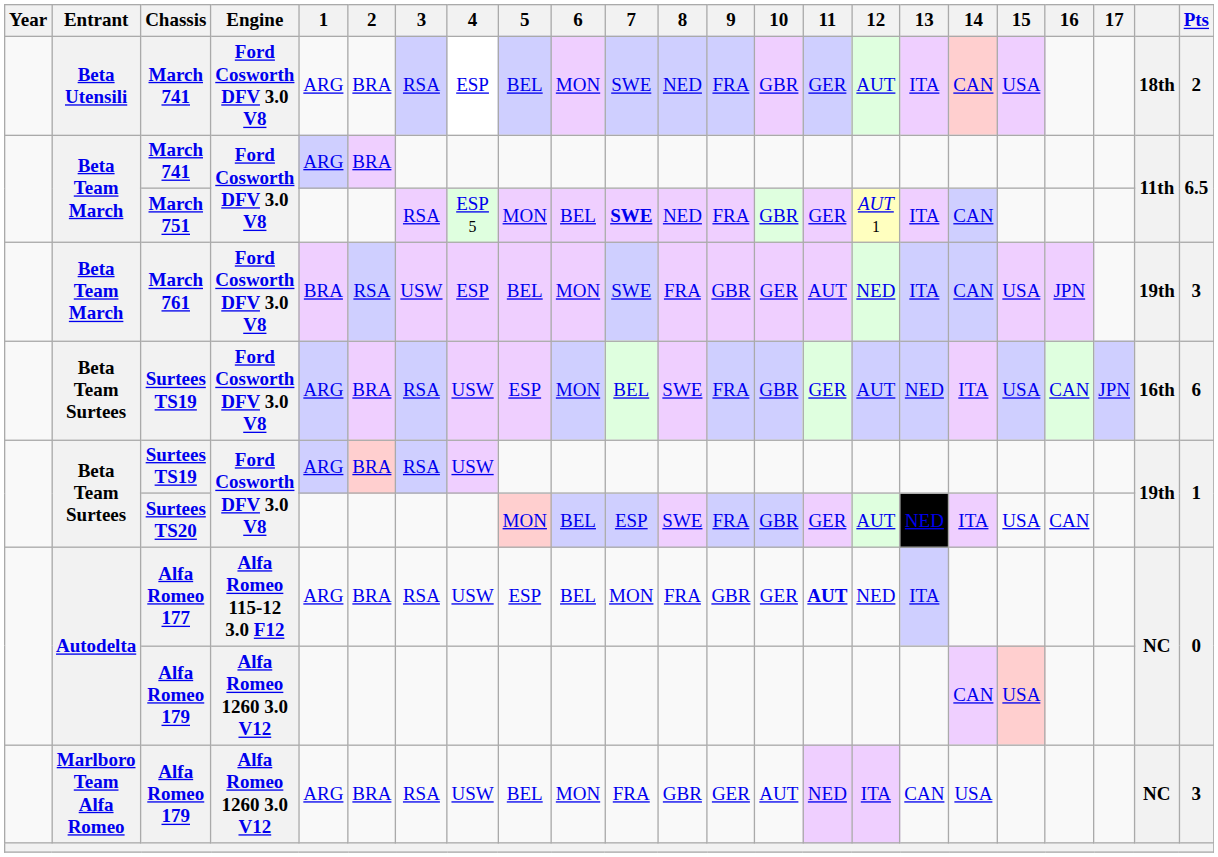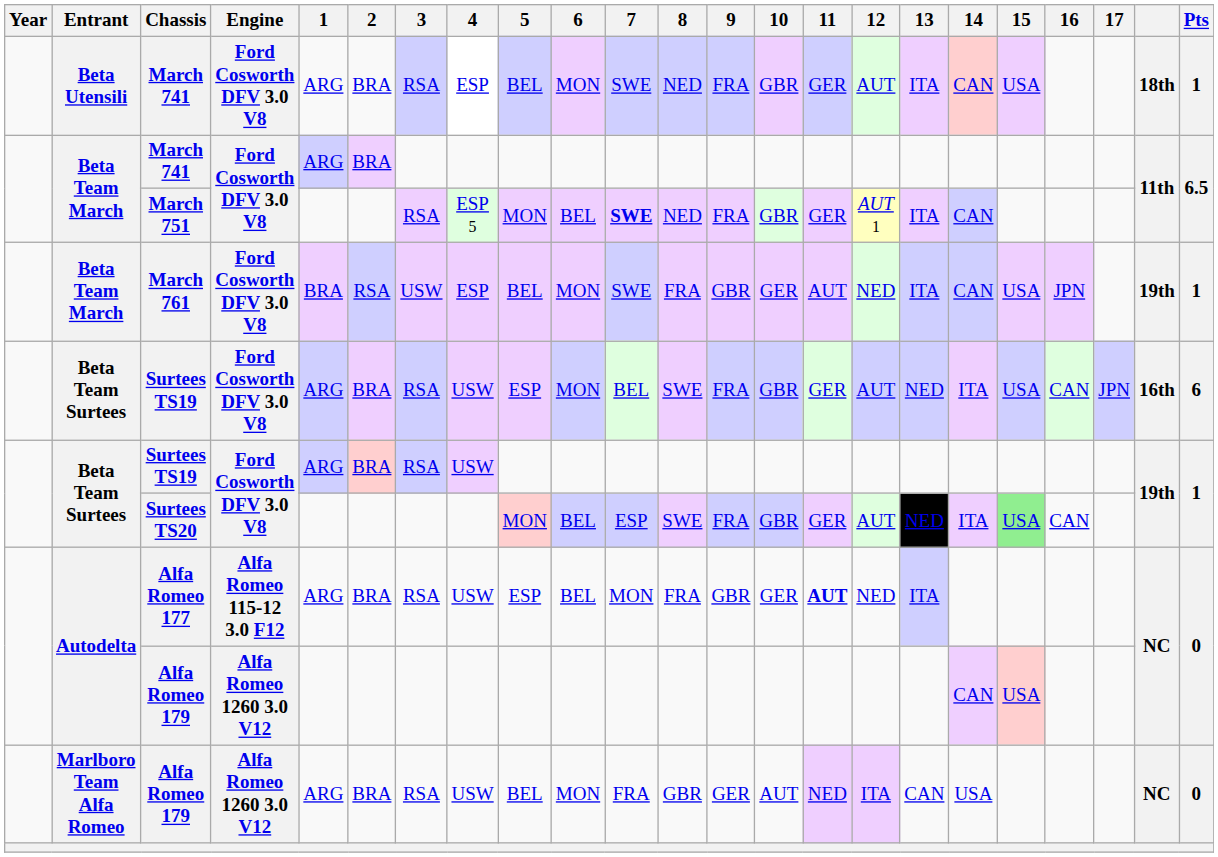Beta Utensili / March 741 | Pts: 2 -> 1
March 761 | Pts: 3 -> 1
Surtees TS20 | 15: no background -> lightgreen background
Marlboro Team Alfa Romeo / Alfa Romeo 179 | Pts: 3 -> 0
